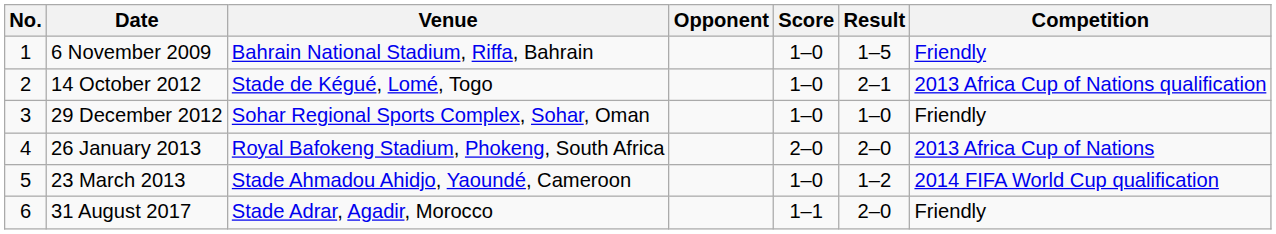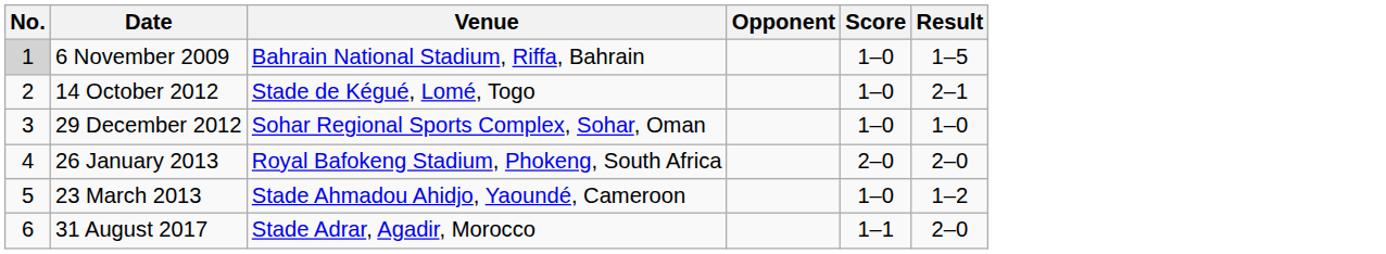- column: Competition | Friendly | 2013 Africa Cup of Nations qualification | Friendly | 2013 Africa Cup of Nations | 2014 FIFA World Cup qualification | Friendly
6 November 2009 | No.: no background -> lightgrey background
